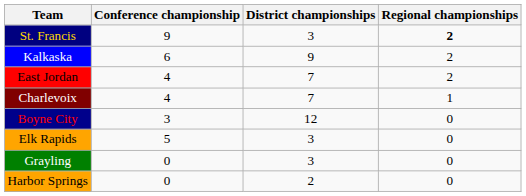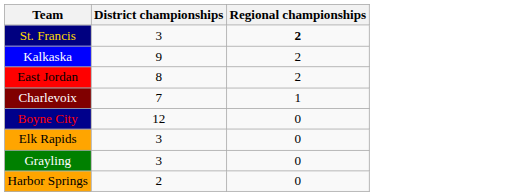- column: Conference championship | 9 | 6 | 4 | 4 | 3 | 5 | 0 | 0
East Jordan | District championships: 7 -> 8
